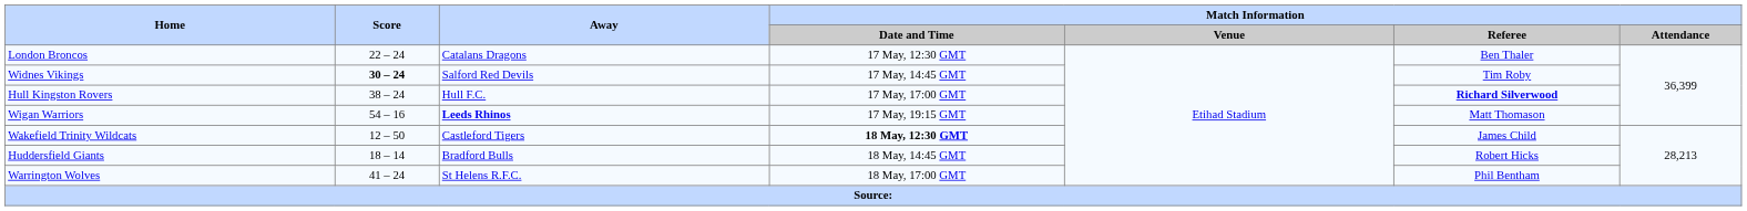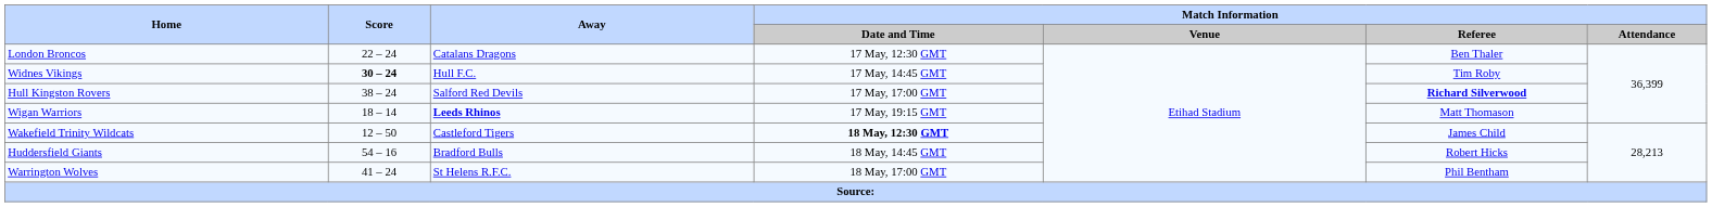Widnes Vikings | Away: Salford Red Devils -> Hull F.C.
Hull Kingston Rovers | Away: Hull F.C. -> Salford Red Devils
Wigan Warriors | Score: 54 – 16 -> 18 – 14
Huddersfield Giants | Score: 18 – 14 -> 54 – 16
